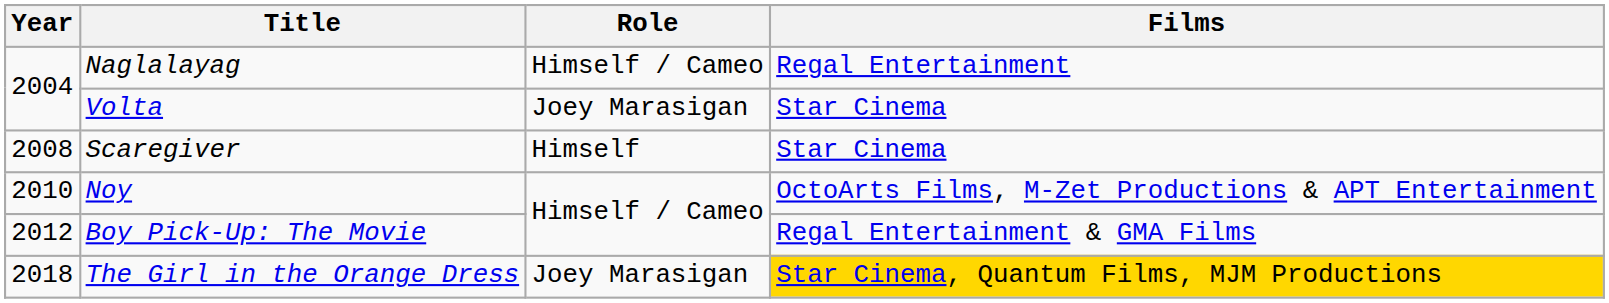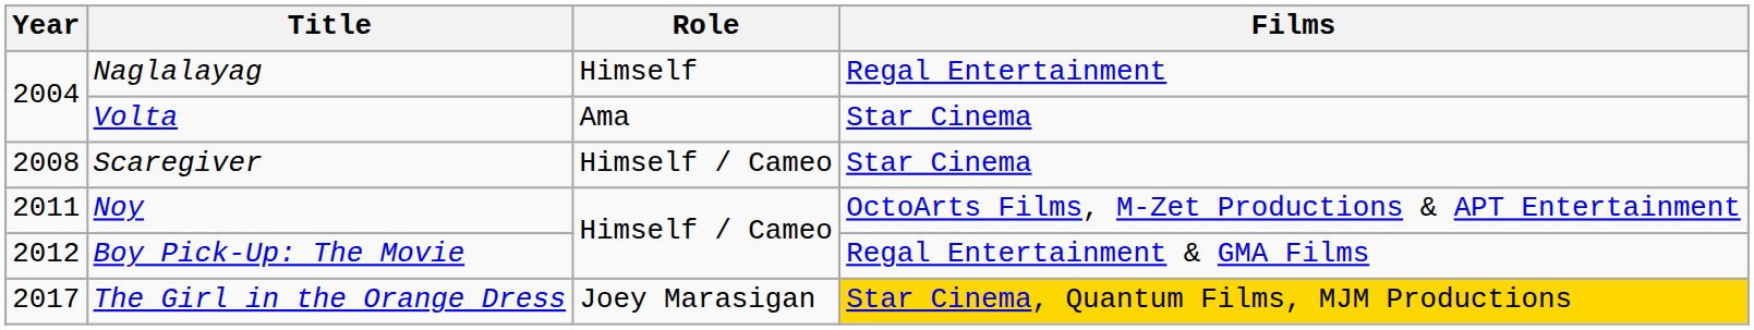Naglalayag | Role: Himself / Cameo -> Himself
Volta | Role: Joey Marasigan -> Ama
Scaregiver | Role: Himself -> Himself / Cameo
Noy | Year: 2010 -> 2011
The Girl in the Orange Dress | Year: 2018 -> 2017
